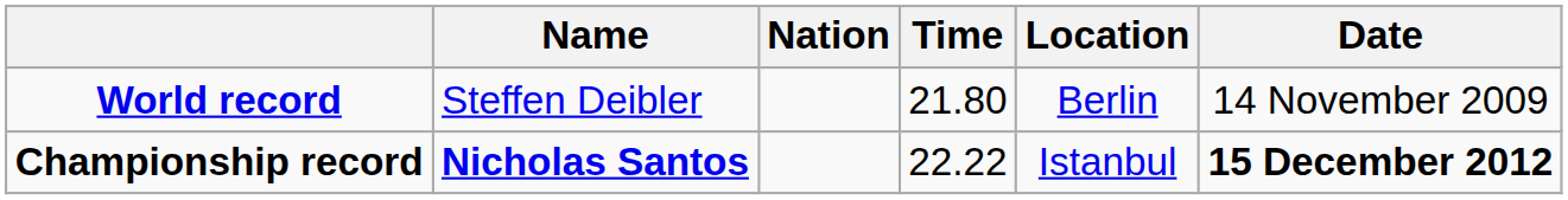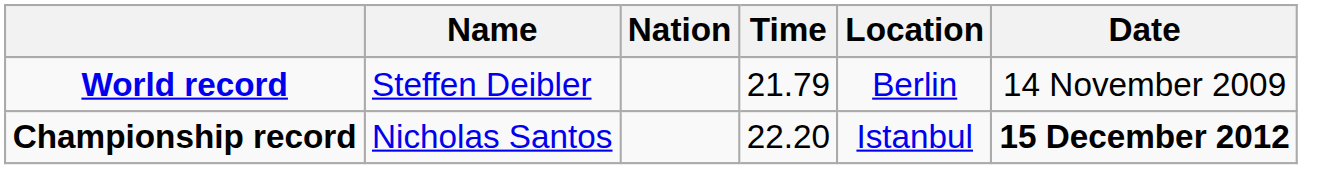World record | Time: 21.80 -> 21.79
Championship record | Name: bold -> normal
Championship record | Time: 22.22 -> 22.20
